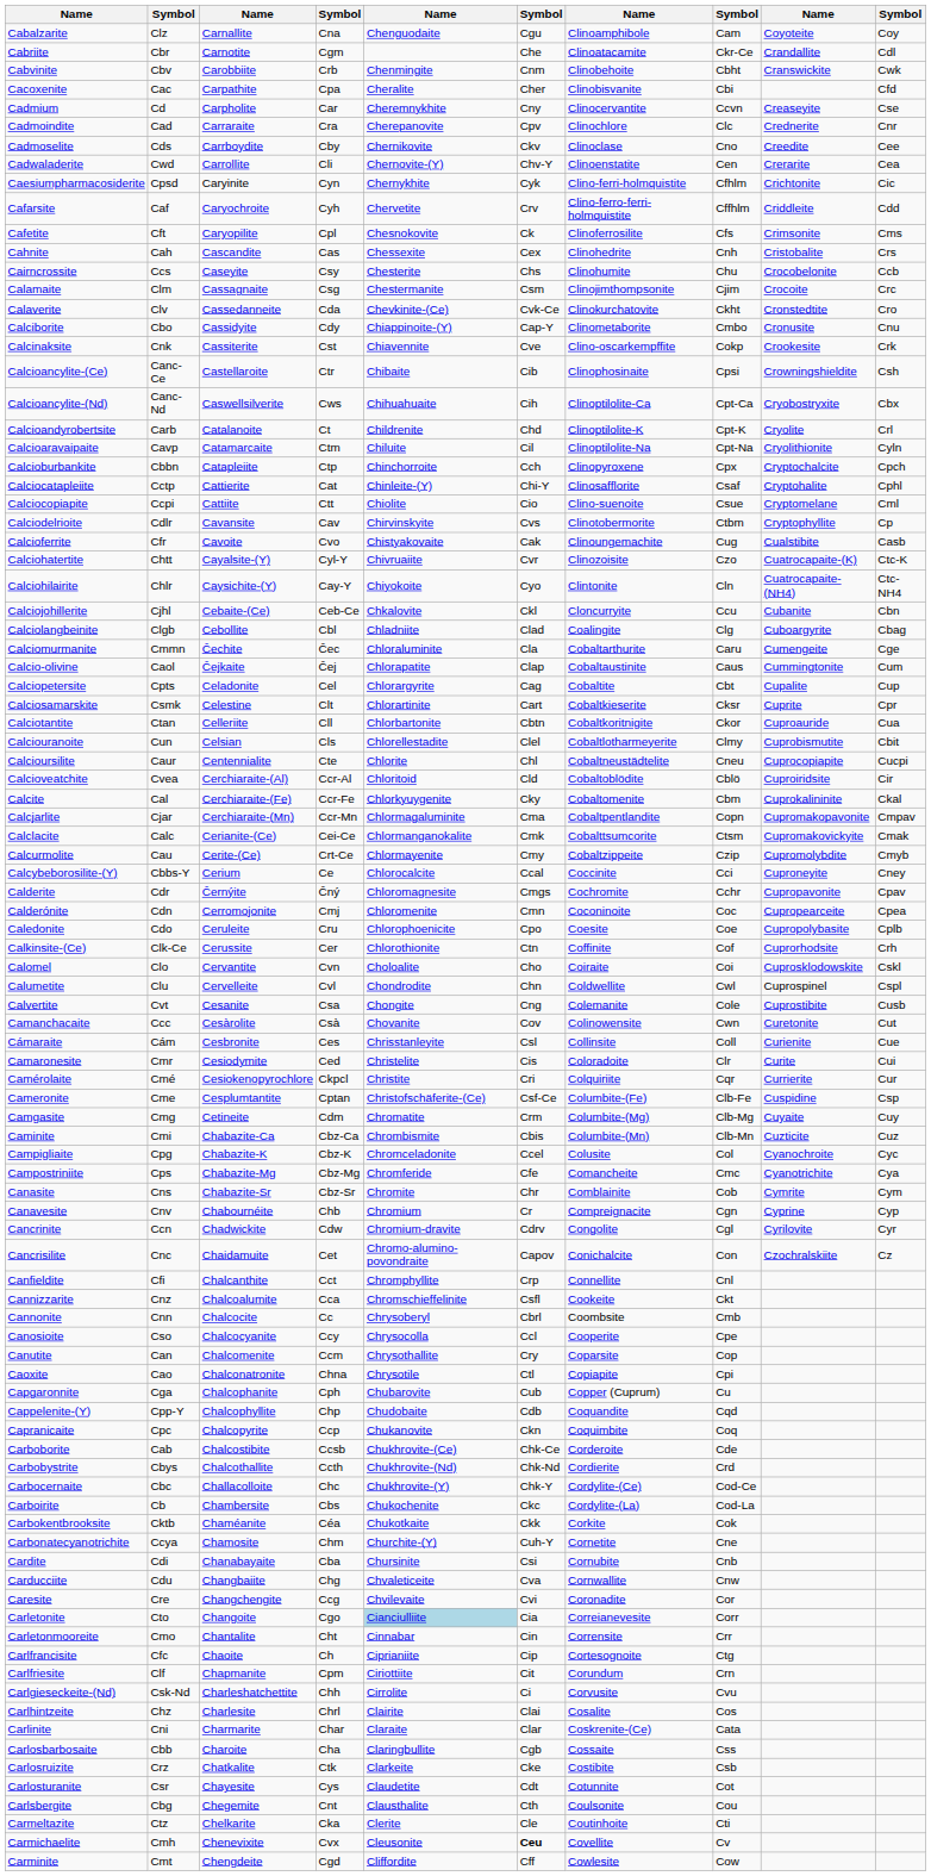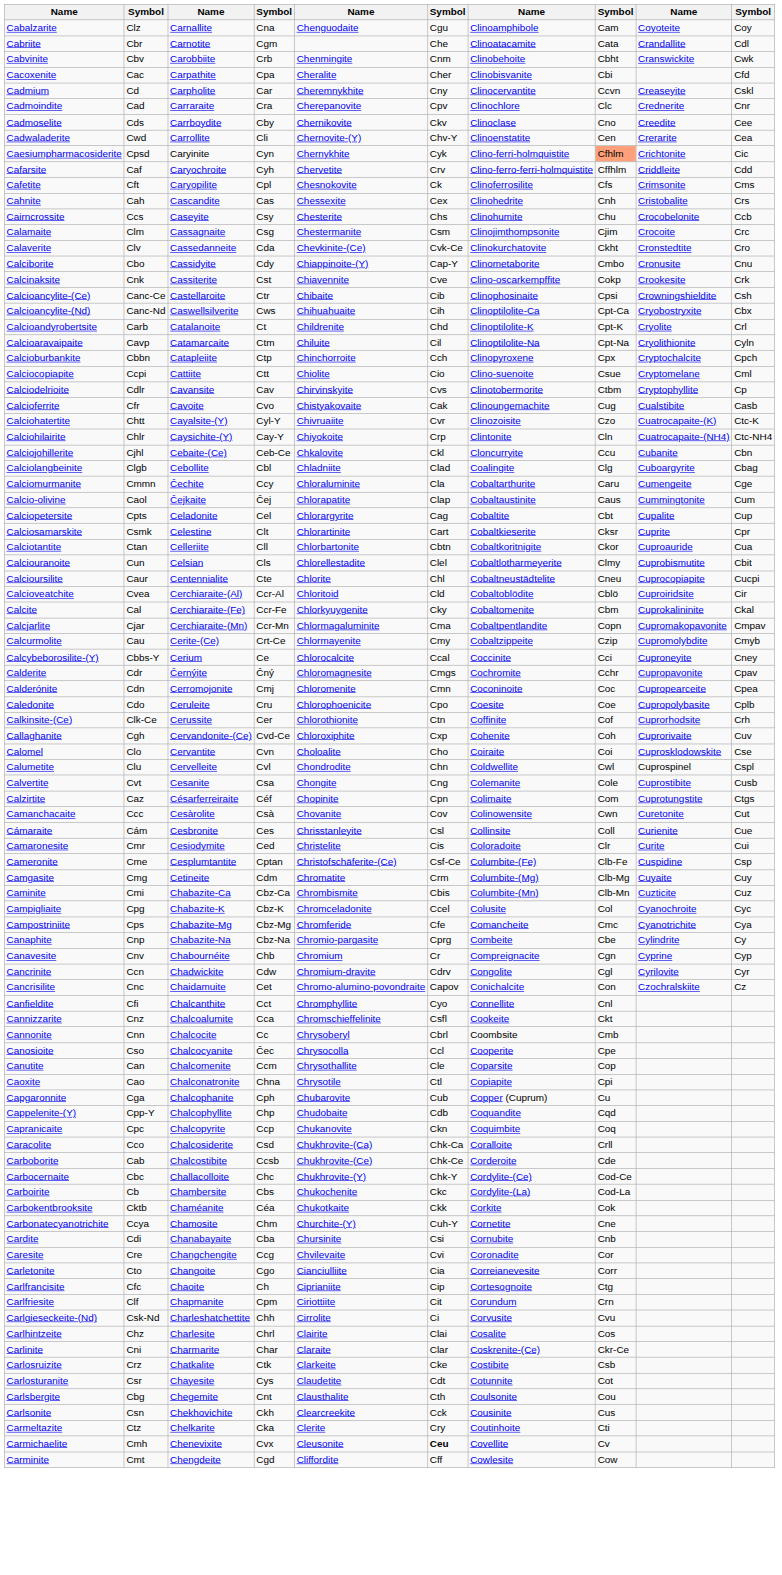Cabriite | column 8: Ckr-Ce -> Cata
Cadmium | column 10: Cse -> Cskl
Caesiumpharmacosiderite | column 8: no background -> lightsalmon background
- row: Calciocatapleiite | Cctp | Cattierite | Cat | Chinleite-(Y) | Chi-Y | Clinosafflorite | Csaf | Cryptohalite | Cphl
Calciohilairite | column 6: Cyo -> Crp
Calciomurmanite | column 4: Čec -> Ccy
- row: Calclacite | Calc | Cerianite-(Ce) | Cei-Ce | Chlormanganokalite | Cmk | Cobalttsumcorite | Ctsm | Cupromakovickyite | Cmak
+ row: Callaghanite | Cgh | Cervandonite-(Ce) | Cvd-Ce | Chloroxiphite | Cxp | Cohenite | Coh | Cuprorivaite | Cuv
Calomel | column 10: Cskl -> Cse
+ row: Calzirtite | Caz | Césarferreiraite | Céf | Chopinite | Cpn | Colimaite | Com | Cuprotungstite | Ctgs
- row: Camérolaite | Cmé | Cesiokenopyrochlore | Ckpcl | Christite | Cri | Colquiriite | Cqr | Currierite | Cur
+ row: Canaphite | Cnp | Chabazite-Na | Cbz-Na | Chromio-pargasite | Cprg | Combeite | Cbe | Cylindrite | Cy
- row: Canasite | Cns | Chabazite-Sr | Cbz-Sr | Chromite | Chr | Comblainite | Cob | Cymrite | Cym
Canfieldite | column 6: Crp -> Cyo
Canosioite | column 4: Ccy -> Čec
Canutite | column 6: Cry -> Cle
+ row: Caracolite | Cco | Chalcosiderite | Csd | Chukhrovite-(Ca) | Chk-Ca | Coralloite | Crll
- row: Carbobystrite | Cbys | Chalcothallite | Ccth | Chukhrovite-(Nd) | Chk-Nd | Cordierite | Crd
- row: Carducciite | Cdu | Changbaiite | Chg | Chvaleticeite | Cva | Cornwallite | Cnw
Carletonite | column 5: lightblue background -> no background
- row: Carletonmooreite | Cmo | Chantalite | Cht | Cinnabar | Cin | Corrensite | Crr
Carlinite | column 8: Cata -> Ckr-Ce
- row: Carlosbarbosaite | Cbb | Charoite | Cha | Claringbullite | Cgb | Cossaite | Css
+ row: Carlsonite | Csn | Chekhovichite | Ckh | Clearcreekite | Cck | Cousinite | Cus
Carmeltazite | column 6: Cle -> Cry
